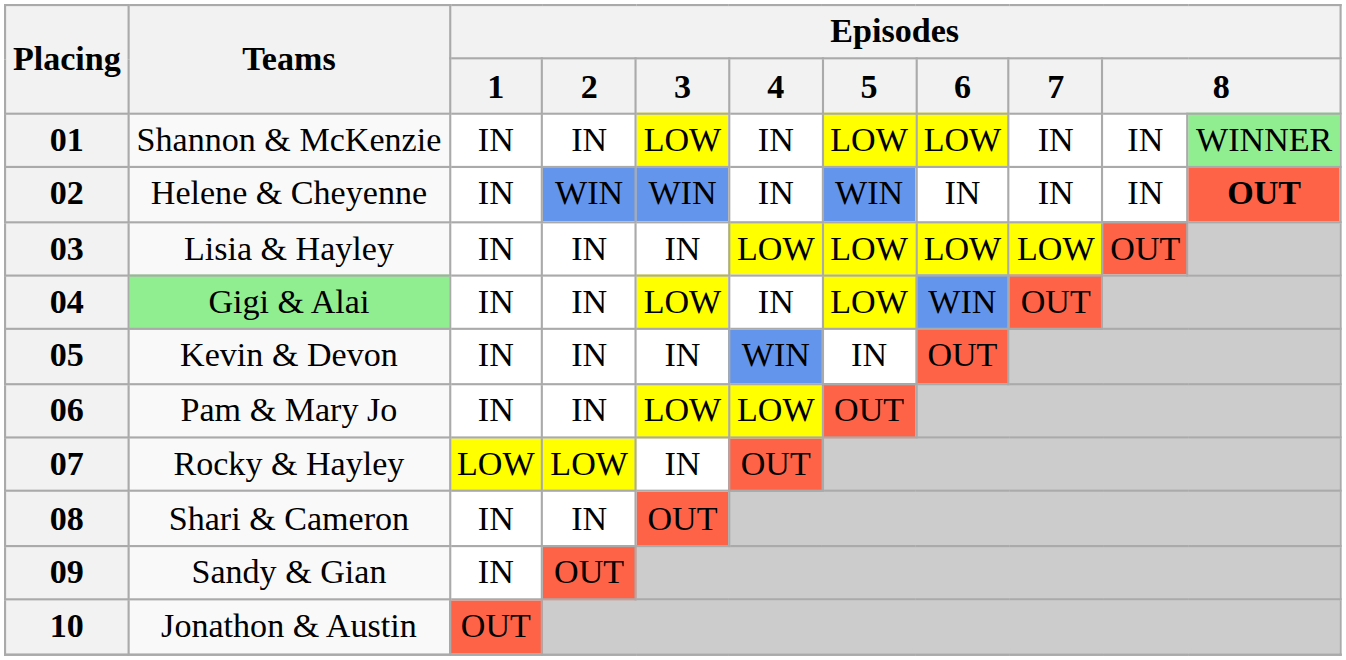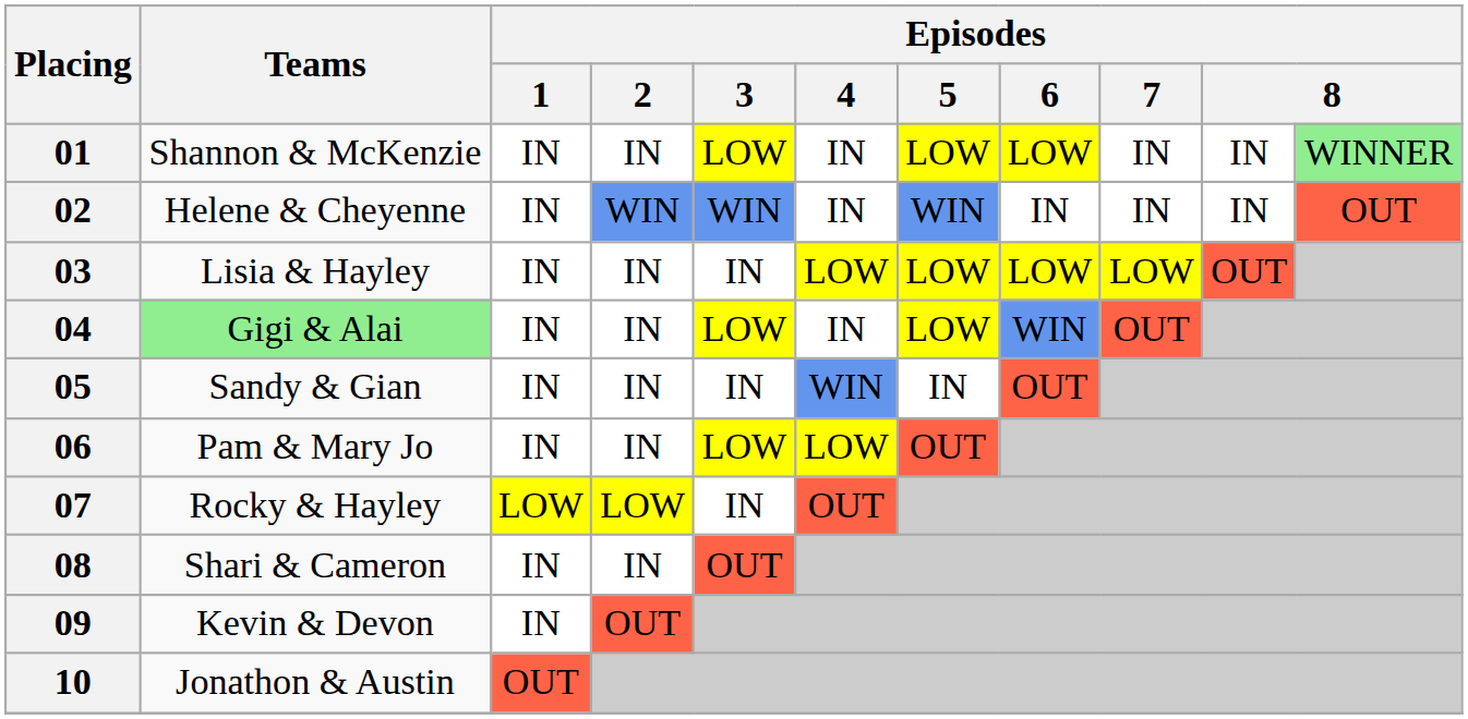02 | column 11: bold -> normal
05 | Teams: Kevin & Devon -> Sandy & Gian
09 | Teams: Sandy & Gian -> Kevin & Devon
